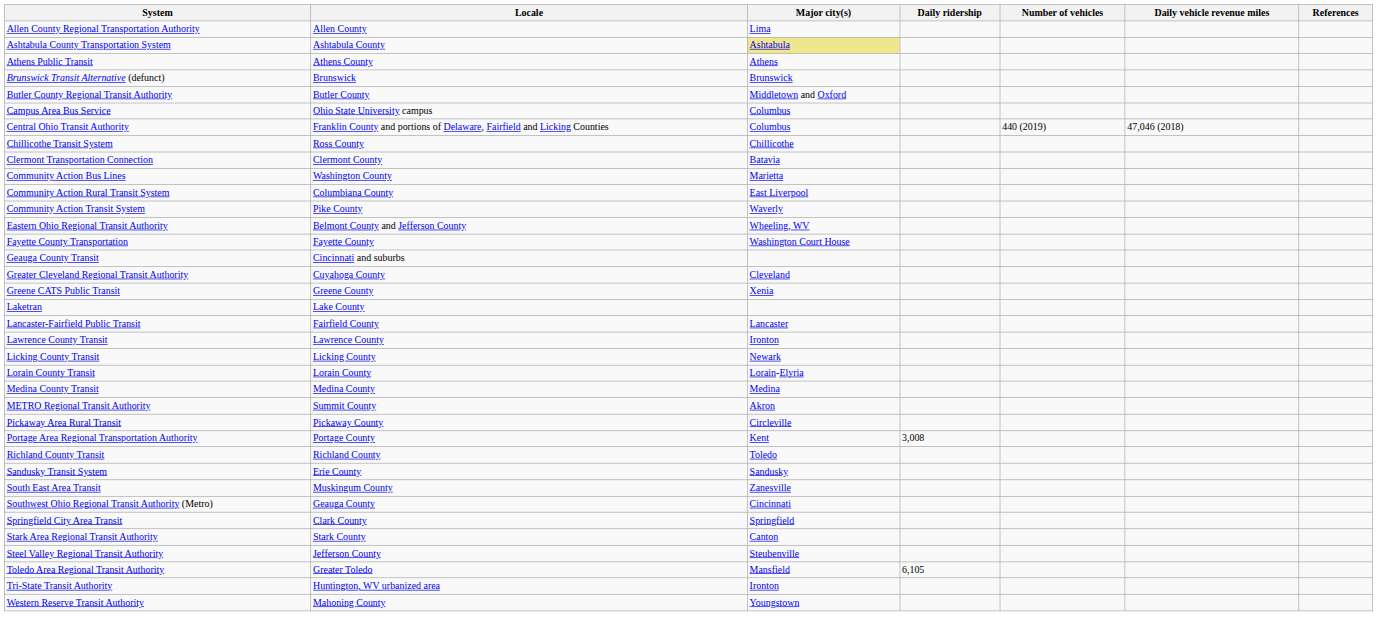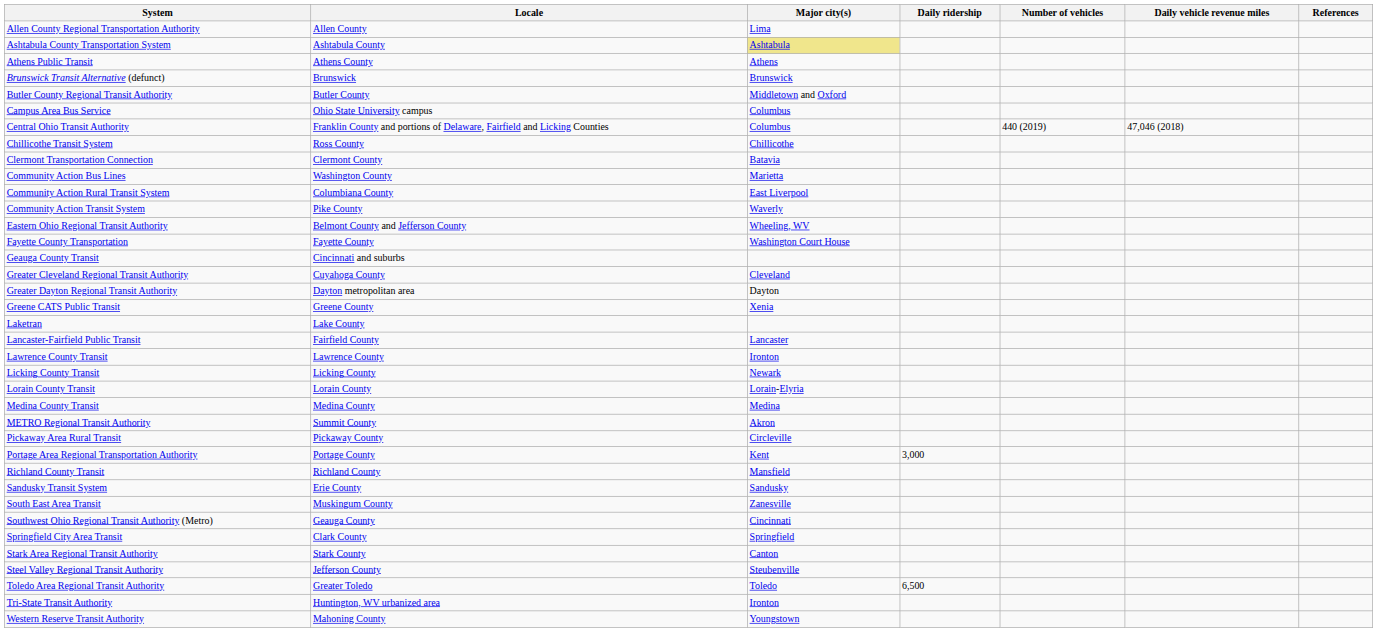+ row: Greater Dayton Regional Transit Authority | Dayton metropolitan area | Dayton
Portage Area Regional Transportation Authority | Daily ridership: 3,008 -> 3,000
Richland County Transit | Major city(s): Toledo -> Mansfield
Toledo Area Regional Transit Authority | Major city(s): Mansfield -> Toledo
Toledo Area Regional Transit Authority | Daily ridership: 6,105 -> 6,500
